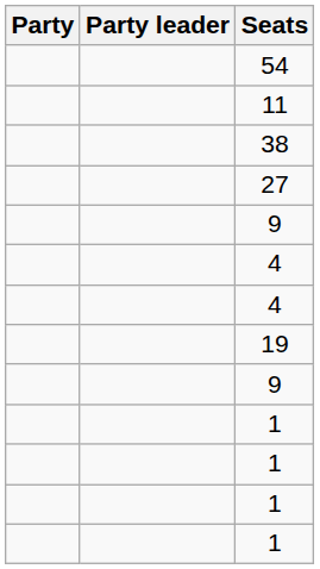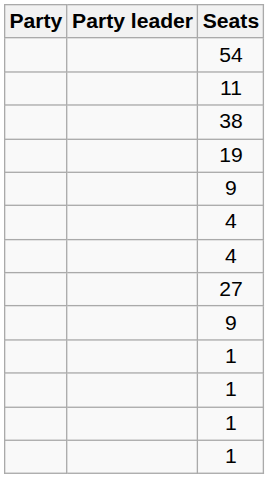rows swapped: 27 <-> 19
